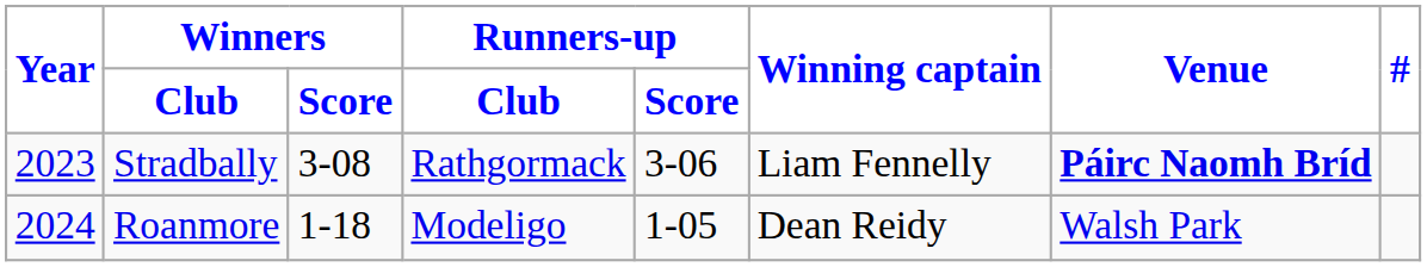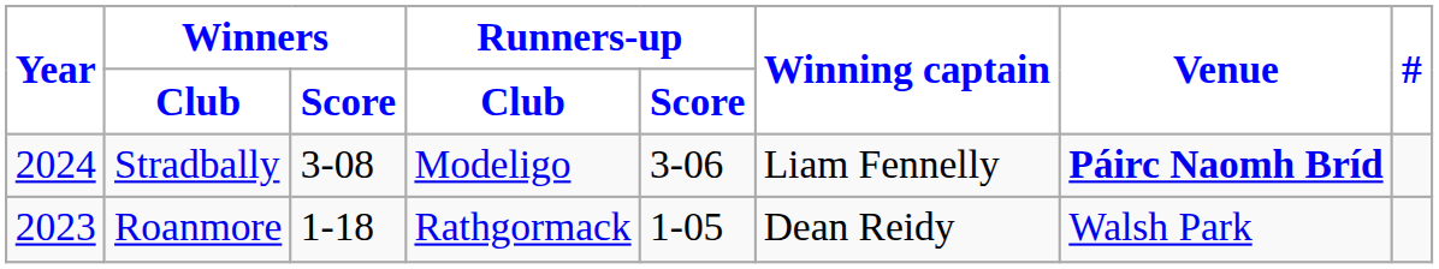Stradbally | Year: 2023 -> 2024
Stradbally | Runners-up / Club: Rathgormack -> Modeligo
Roanmore | Year: 2024 -> 2023
Roanmore | Runners-up / Club: Modeligo -> Rathgormack
